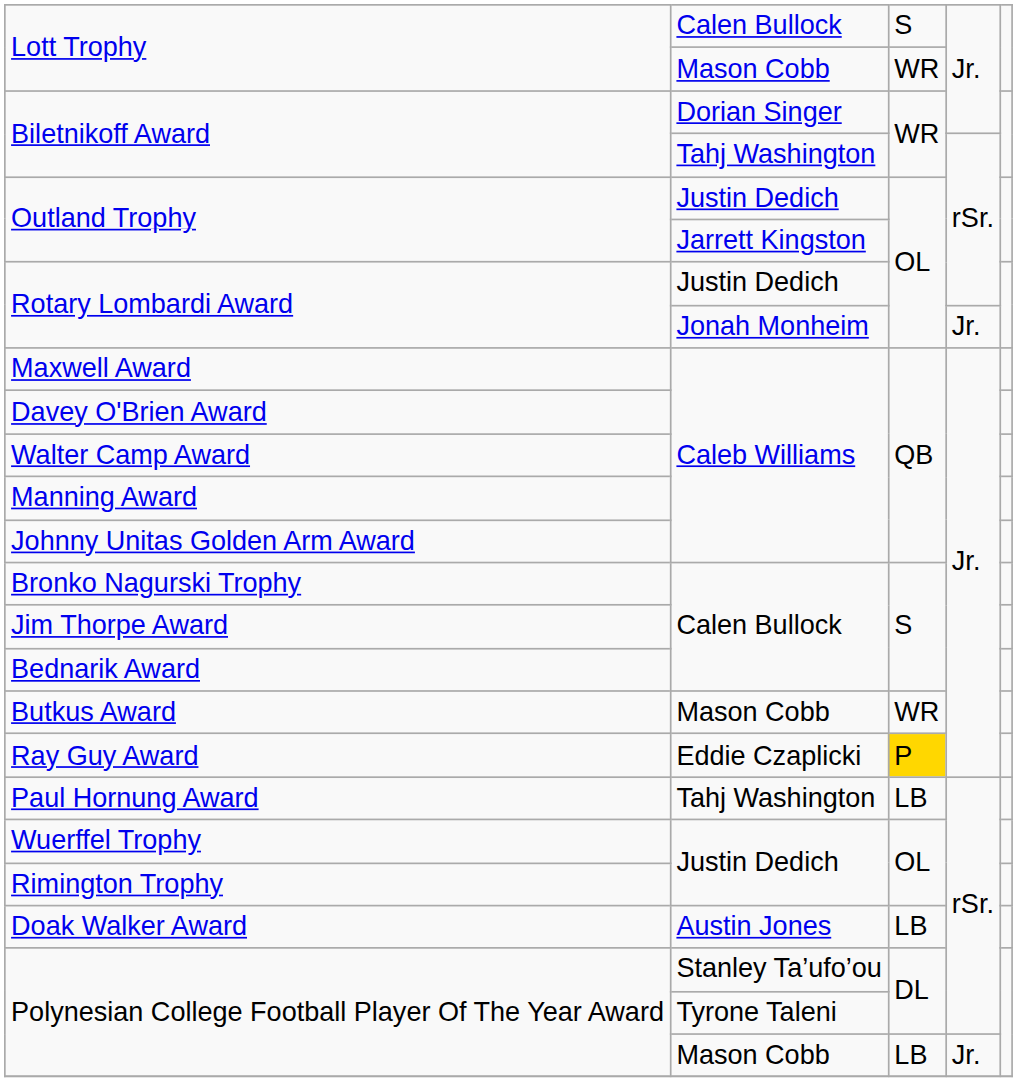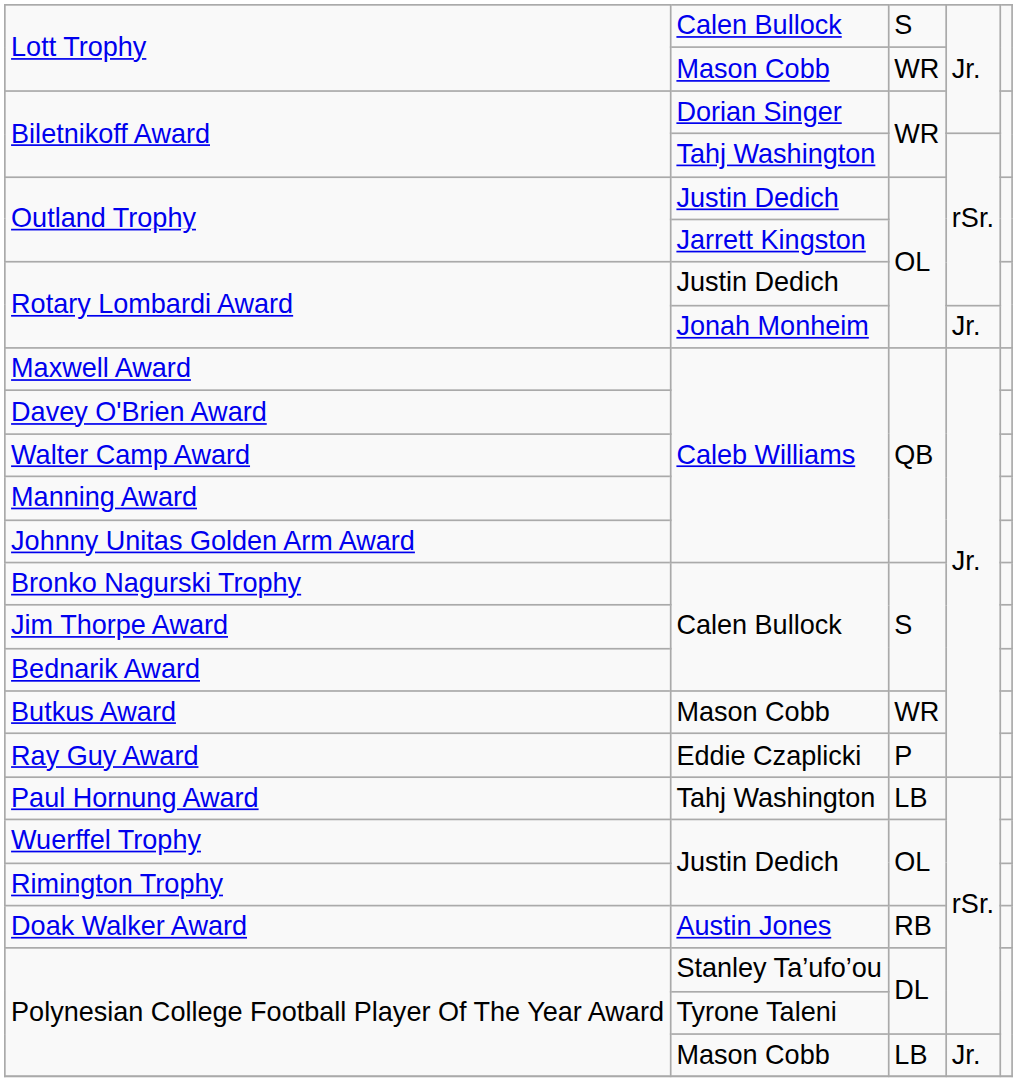Ray Guy Award | column 3: gold background -> no background
Doak Walker Award | column 3: LB -> RB
